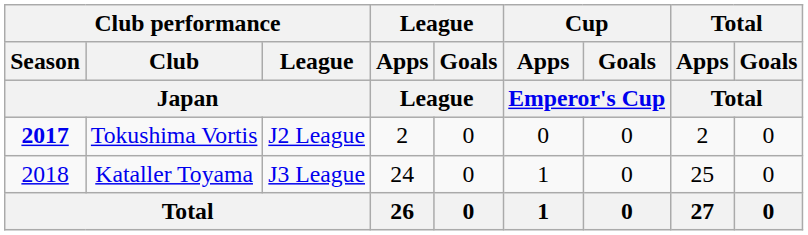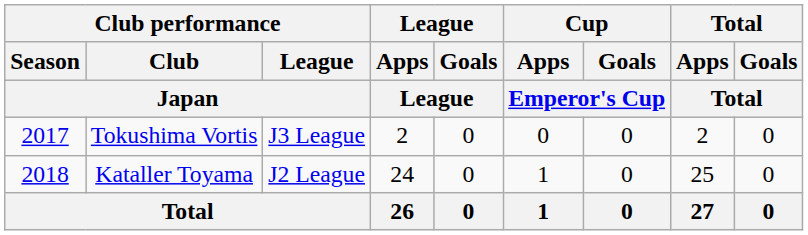Tokushima Vortis | Club performance / Season / Japan: bold -> normal
Tokushima Vortis | Club performance / League / Japan: J2 League -> J3 League
Kataller Toyama | Club performance / League / Japan: J3 League -> J2 League
